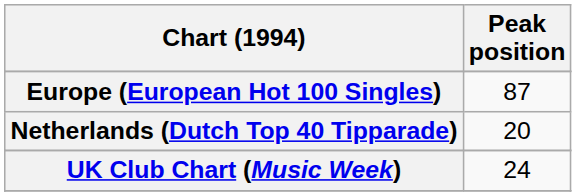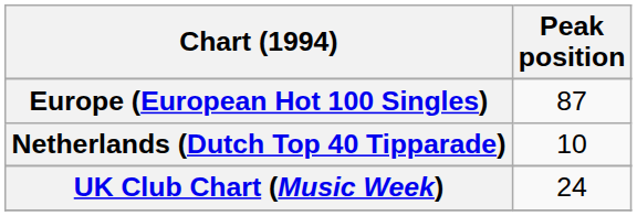Netherlands (Dutch Top 40 Tipparade) | Peak position: 20 -> 10
